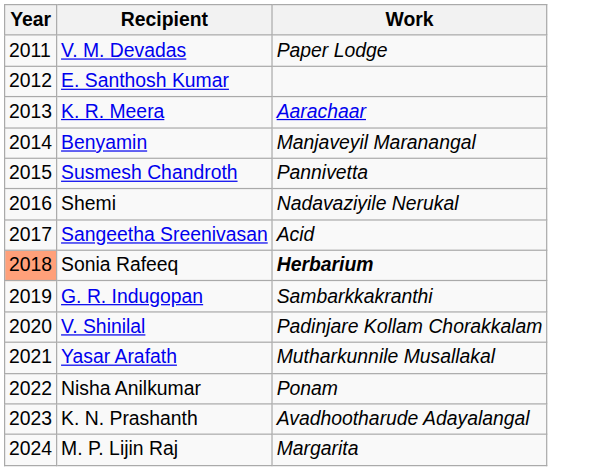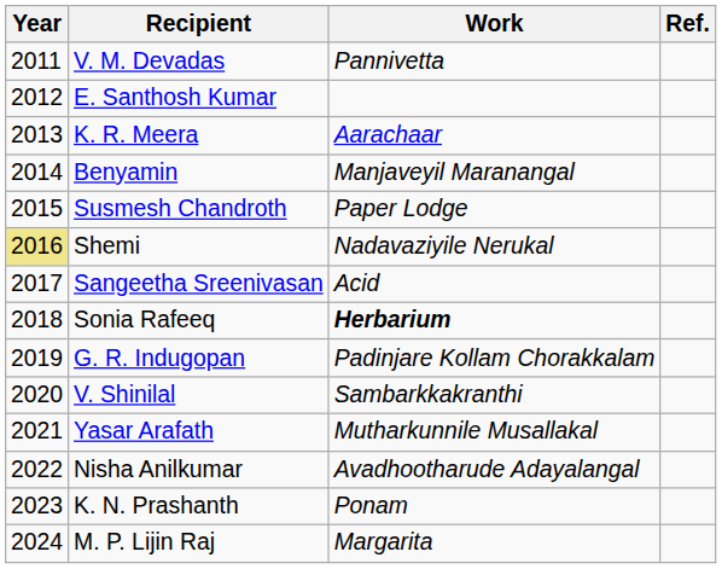+ column: Ref.
V. M. Devadas | Work: Paper Lodge -> Pannivetta
Susmesh Chandroth | Work: Pannivetta -> Paper Lodge
Shemi | Year: no background -> khaki background
Sonia Rafeeq | Year: lightsalmon background -> no background
G. R. Indugopan | Work: Sambarkkakranthi -> Padinjare Kollam Chorakkalam
V. Shinilal | Work: Padinjare Kollam Chorakkalam -> Sambarkkakranthi
Nisha Anilkumar | Work: Ponam -> Avadhootharude Adayalangal
K. N. Prashanth | Work: Avadhootharude Adayalangal -> Ponam
